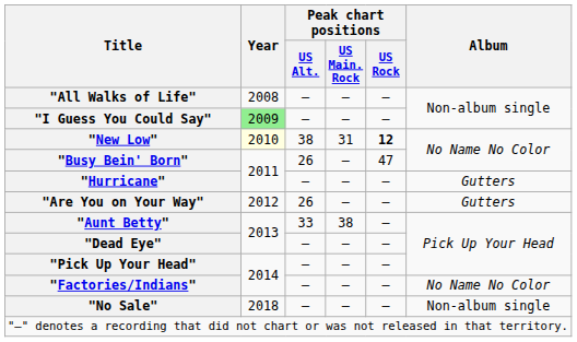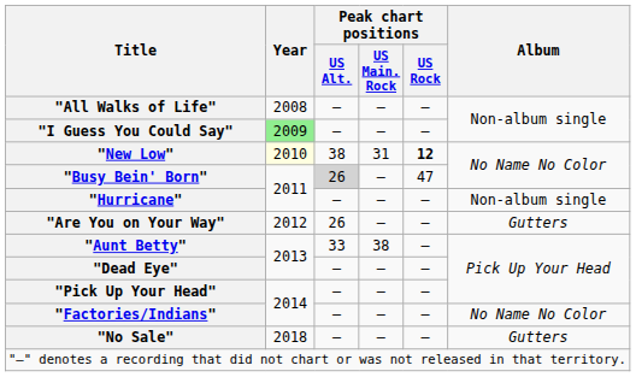"Busy Bein' Born" | Peak chart positions / US Alt.: no background -> lightgrey background
"Hurricane" | Album: Gutters -> Non-album single
"No Sale" | Album: Non-album single -> Gutters
